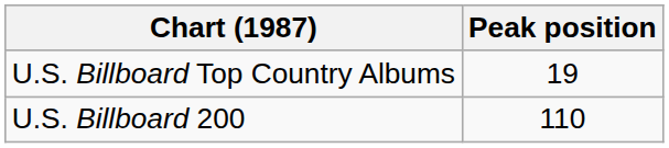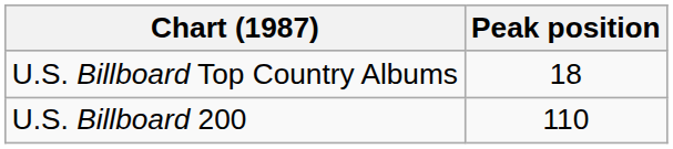U.S. Billboard Top Country Albums | Peak position: 19 -> 18
